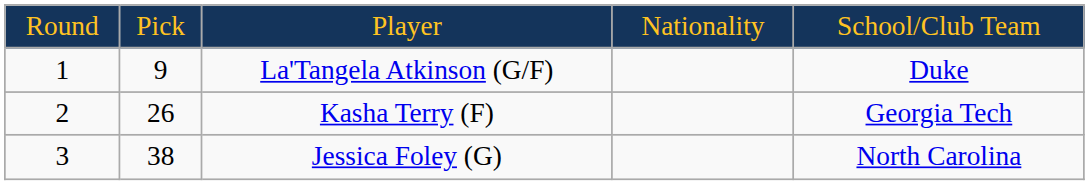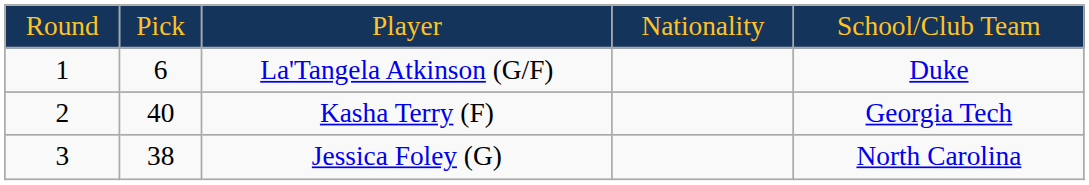La'Tangela Atkinson (G/F) | column 2: 9 -> 6
Kasha Terry (F) | column 2: 26 -> 40
